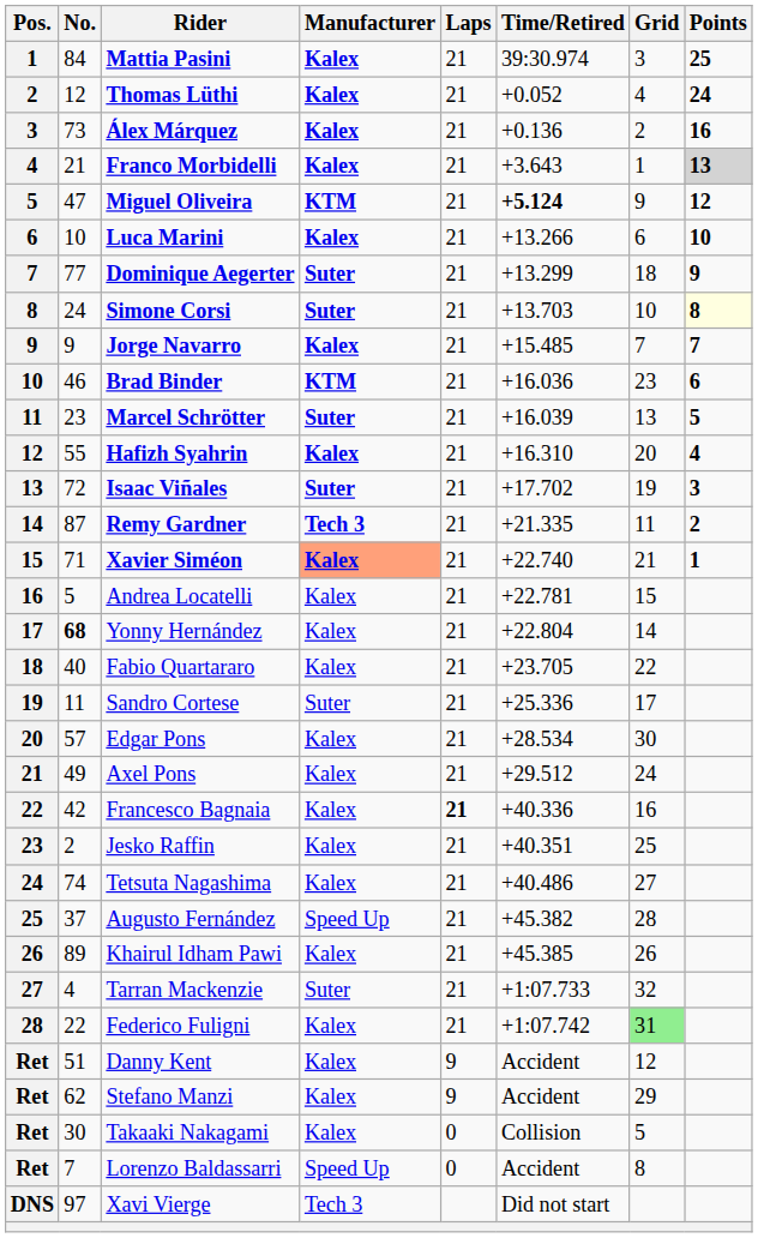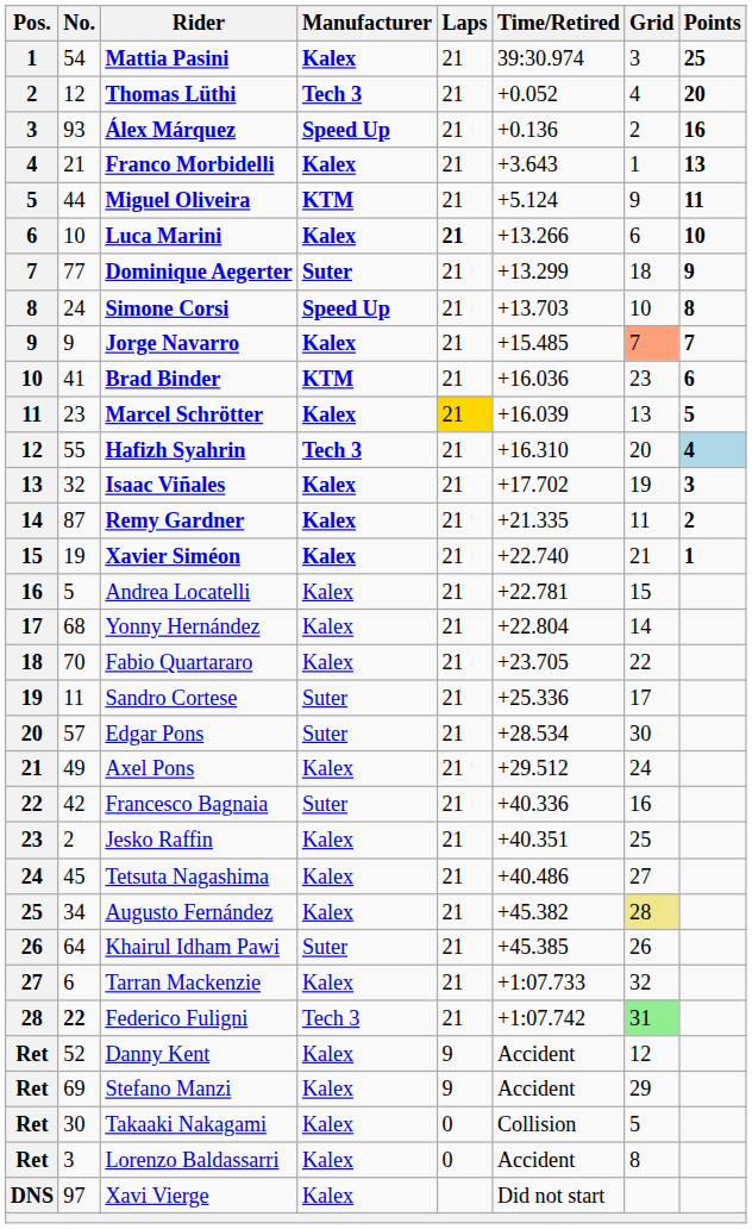Mattia Pasini | No.: 84 -> 54
Thomas Lüthi | Manufacturer: Kalex -> Tech 3
Thomas Lüthi | Points: 24 -> 20
Álex Márquez | No.: 73 -> 93
Álex Márquez | Manufacturer: Kalex -> Speed Up
Franco Morbidelli | Points: lightgrey background -> no background
Miguel Oliveira | No.: 47 -> 44
Miguel Oliveira | Time/Retired: bold -> normal
Miguel Oliveira | Points: 12 -> 11
Luca Marini | Laps: normal -> bold
Simone Corsi | Manufacturer: Suter -> Speed Up
Simone Corsi | Points: lightyellow background -> no background
Jorge Navarro | Grid: no background -> lightsalmon background
Brad Binder | No.: 46 -> 41
Marcel Schrötter | Manufacturer: Suter -> Kalex
Marcel Schrötter | Laps: no background -> gold background
Hafizh Syahrin | Manufacturer: Kalex -> Tech 3
Hafizh Syahrin | Points: no background -> lightblue background
Isaac Viñales | No.: 72 -> 32
Isaac Viñales | Manufacturer: Suter -> Kalex
Remy Gardner | Manufacturer: Tech 3 -> Kalex
Xavier Siméon | No.: 71 -> 19
Xavier Siméon | Manufacturer: lightsalmon background -> no background
Yonny Hernández | No.: bold -> normal
Fabio Quartararo | No.: 40 -> 70
Edgar Pons | Manufacturer: Kalex -> Suter
Francesco Bagnaia | Manufacturer: Kalex -> Suter
Francesco Bagnaia | Laps: bold -> normal
Tetsuta Nagashima | No.: 74 -> 45
Augusto Fernández | No.: 37 -> 34
Augusto Fernández | Manufacturer: Speed Up -> Kalex
Augusto Fernández | Grid: no background -> khaki background
Khairul Idham Pawi | No.: 89 -> 64
Khairul Idham Pawi | Manufacturer: Kalex -> Suter
Tarran Mackenzie | No.: 4 -> 6
Tarran Mackenzie | Manufacturer: Suter -> Kalex
Federico Fuligni | No.: normal -> bold
Federico Fuligni | Manufacturer: Kalex -> Tech 3
Danny Kent | No.: 51 -> 52
Stefano Manzi | No.: 62 -> 69
Lorenzo Baldassarri | No.: 7 -> 3
Lorenzo Baldassarri | Manufacturer: Speed Up -> Kalex
Xavi Vierge | Manufacturer: Tech 3 -> Kalex
